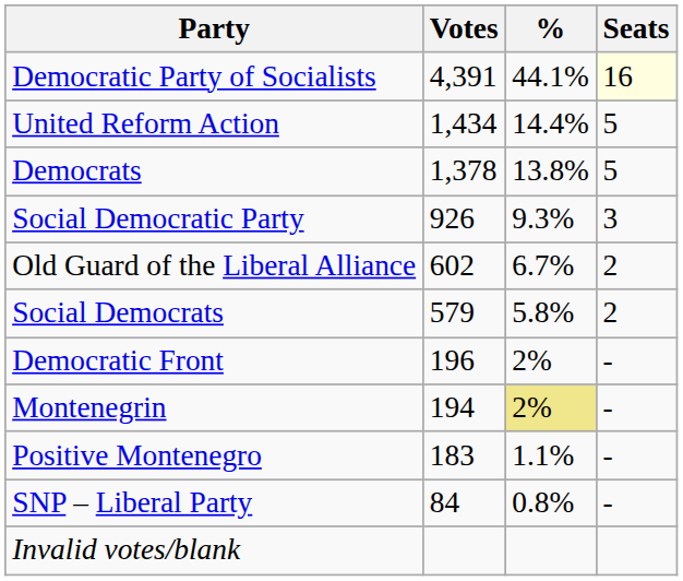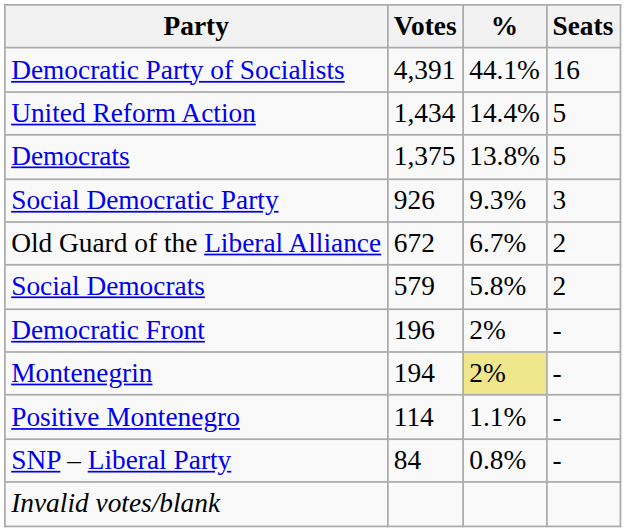Democratic Party of Socialists | Seats: lightyellow background -> no background
Democrats | Votes: 1,378 -> 1,375
Old Guard of the Liberal Alliance | Votes: 602 -> 672
Positive Montenegro | Votes: 183 -> 114
